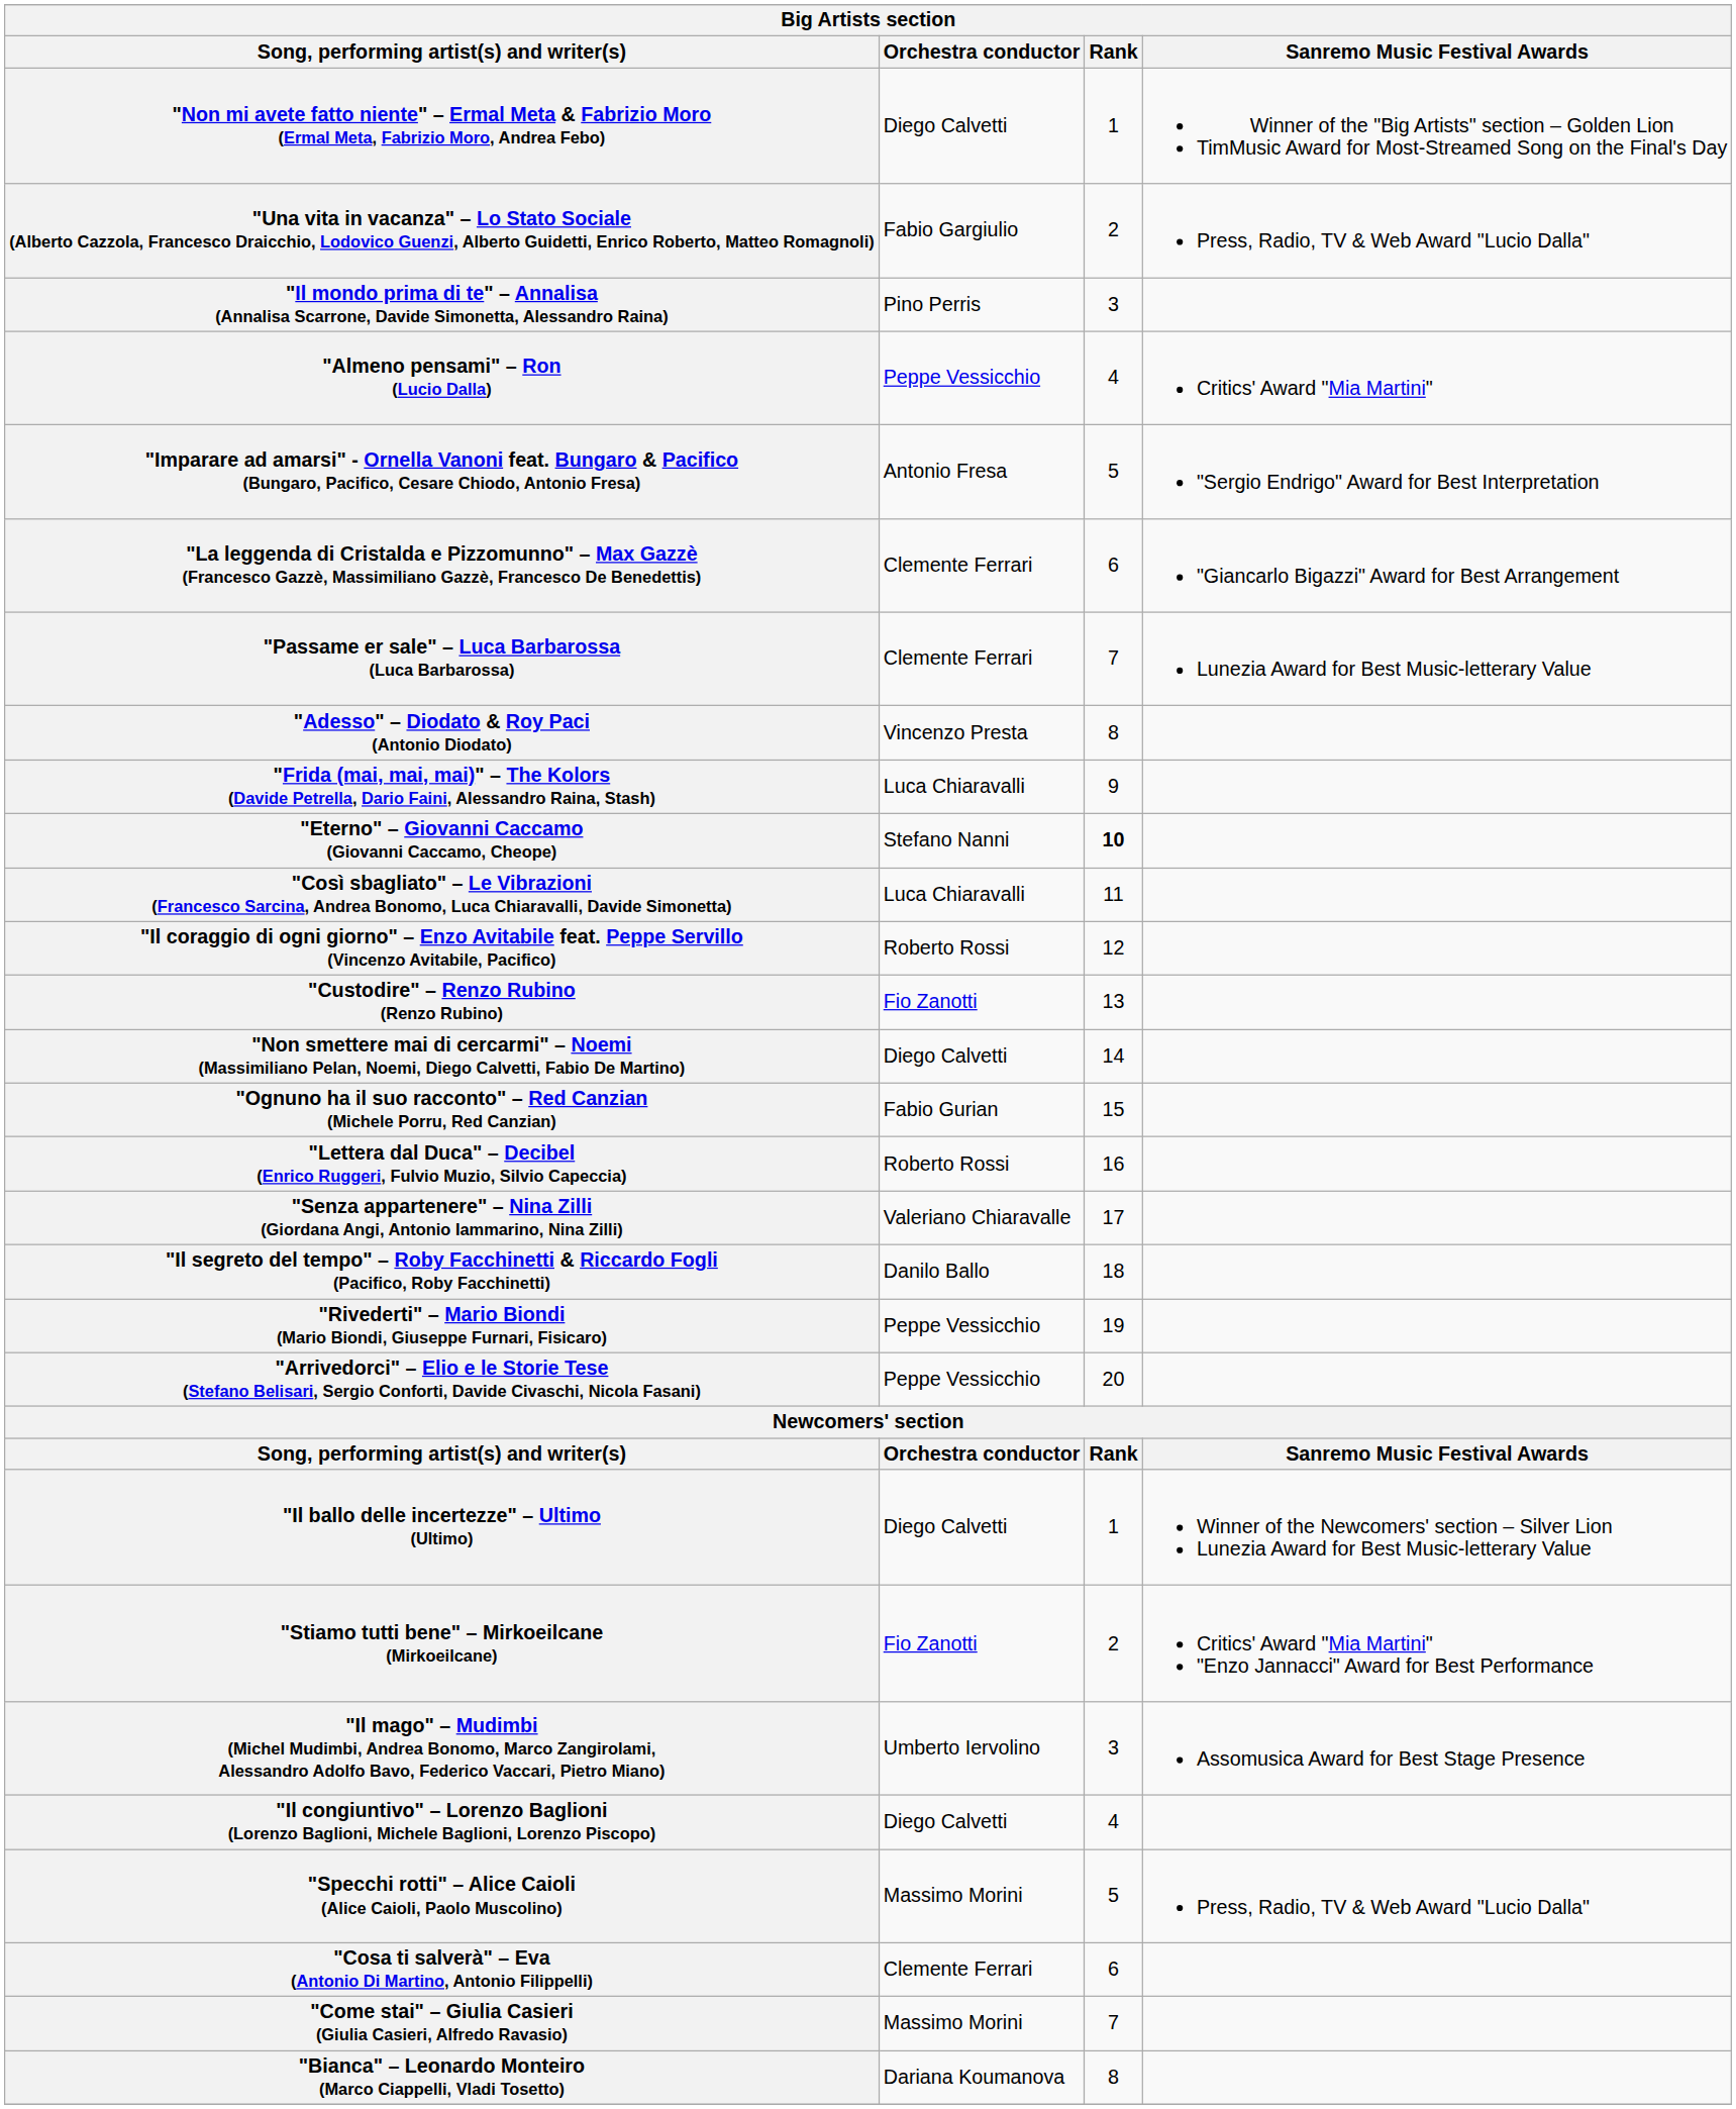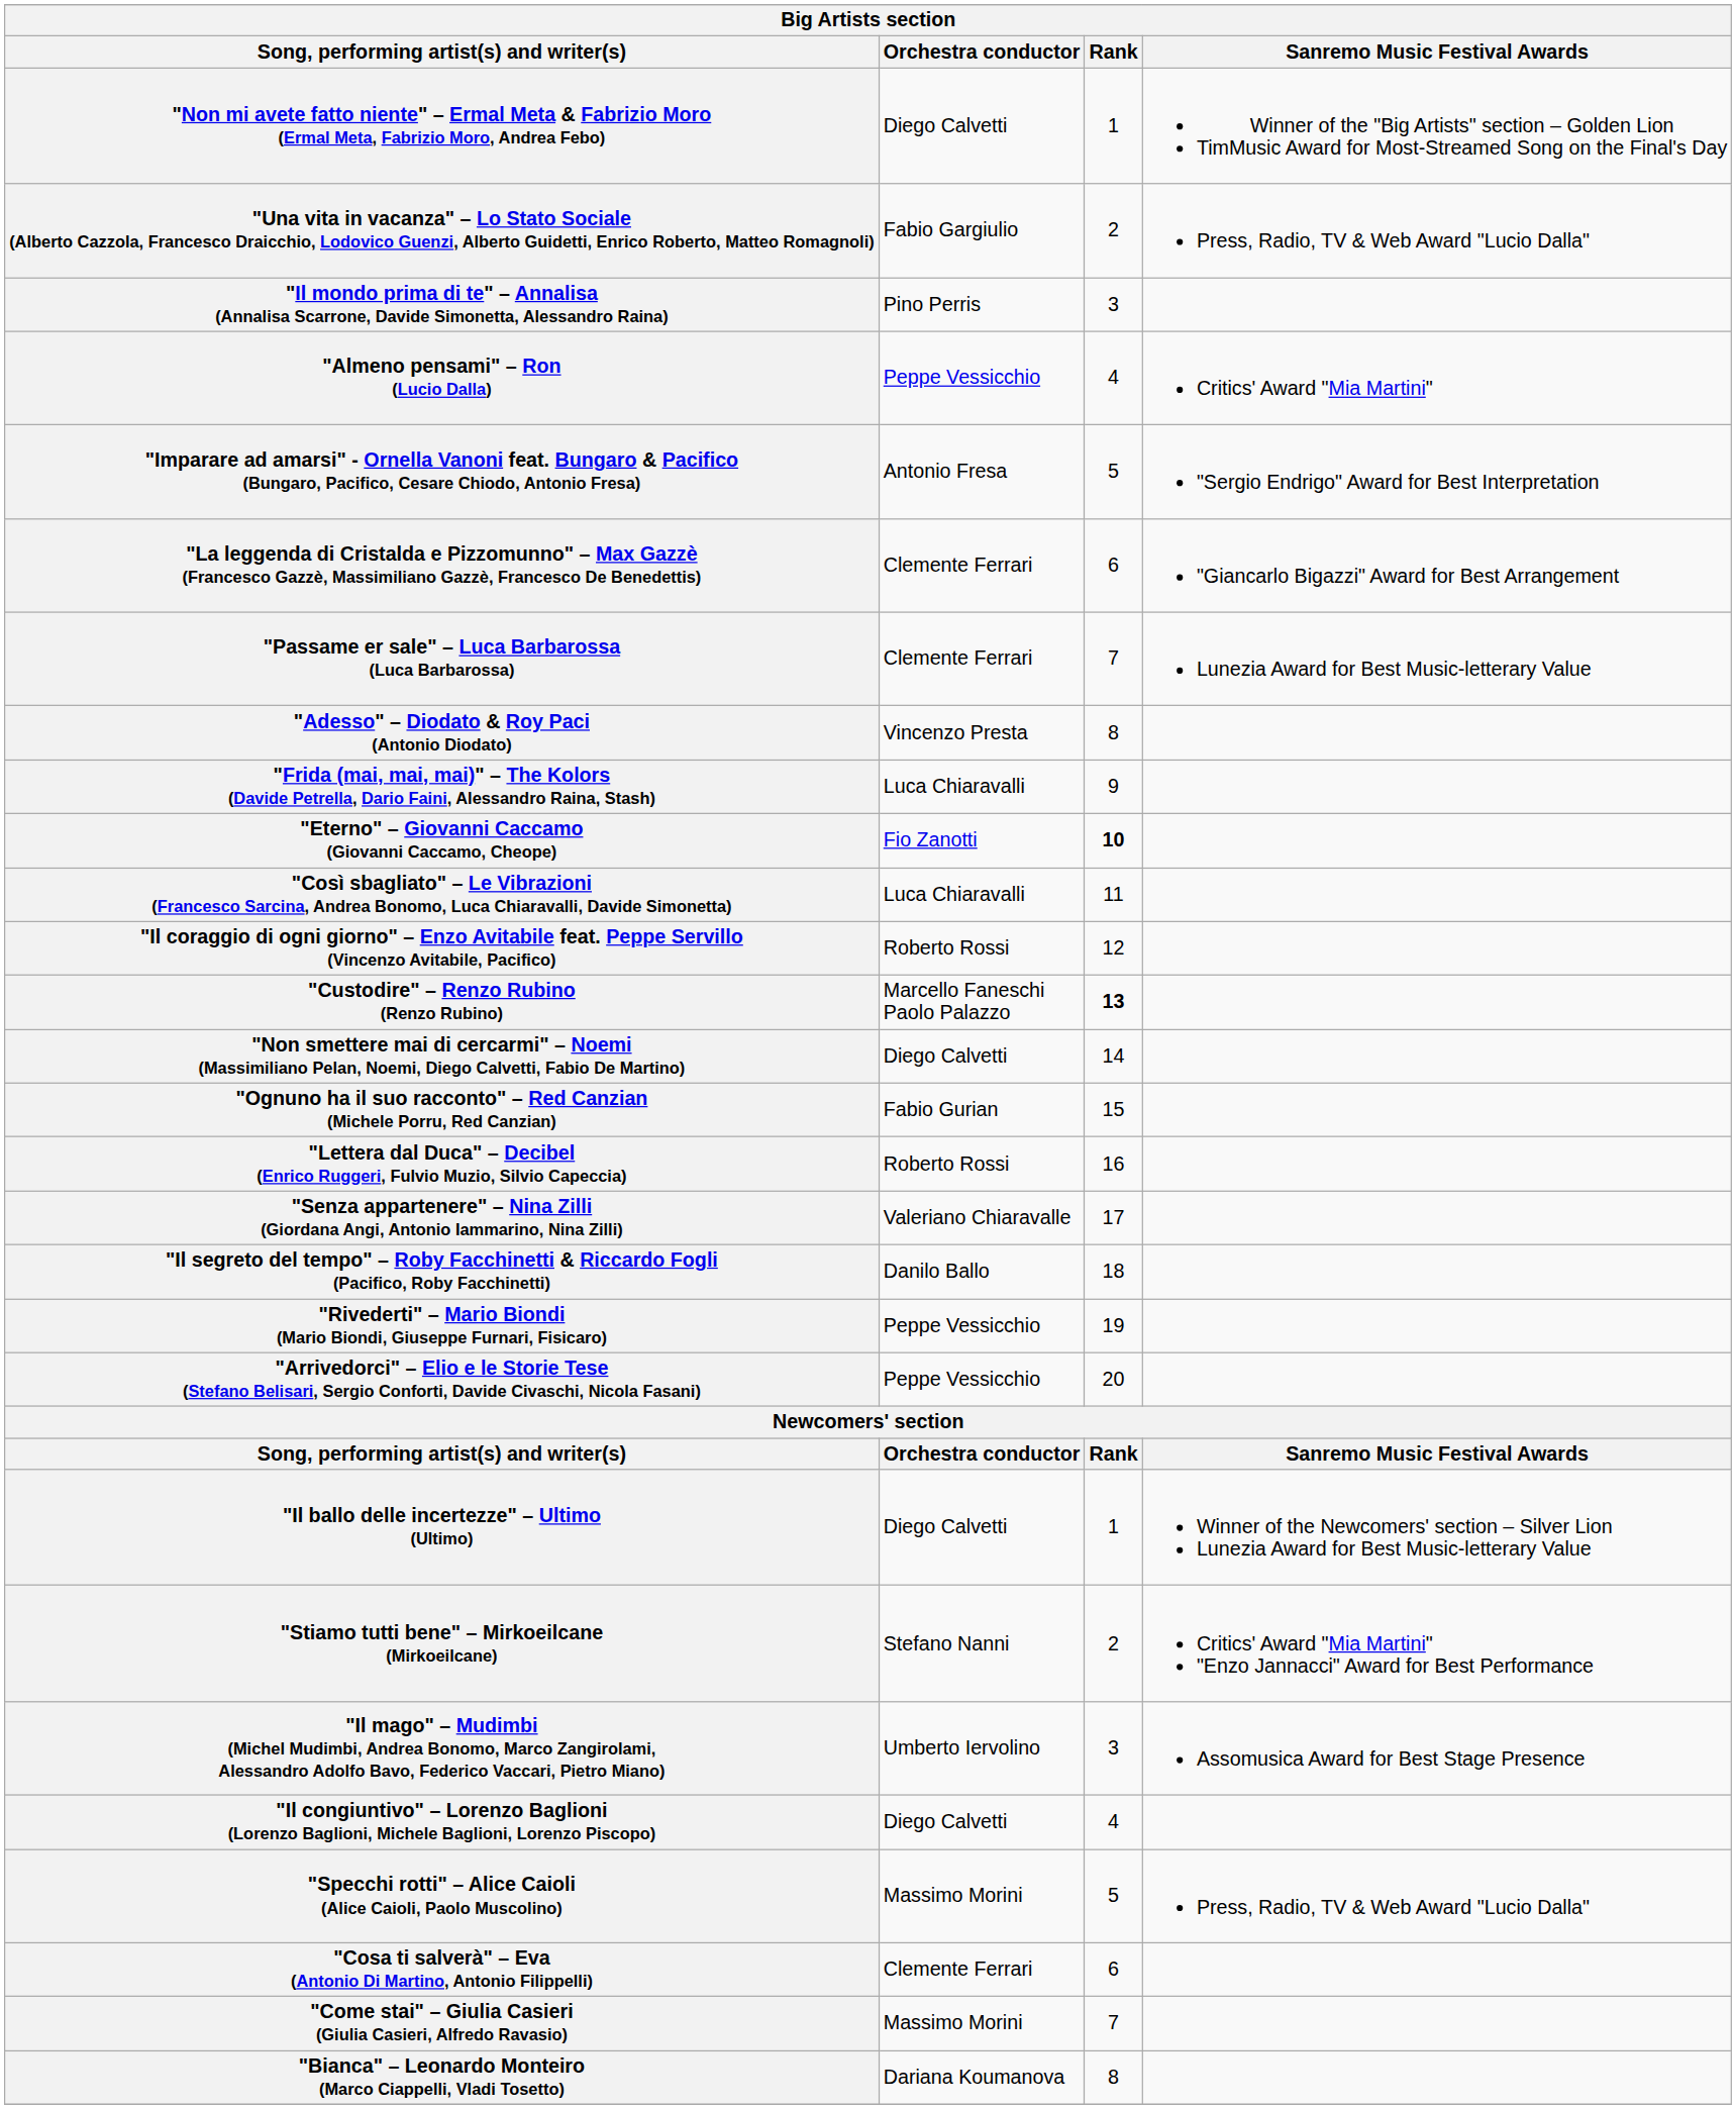"Eterno" – Giovanni Caccamo (Giovanni Caccamo, Cheope) | Orchestra conductor: Stefano Nanni -> Fio Zanotti
"Custodire" – Renzo Rubino (Renzo Rubino) | Orchestra conductor: Fio Zanotti -> Marcello Faneschi Paolo Palazzo
"Custodire" – Renzo Rubino (Renzo Rubino) | Rank: normal -> bold
"Stiamo tutti bene" – Mirkoeilcane (Mirkoeilcane) | Orchestra conductor: Fio Zanotti -> Stefano Nanni
